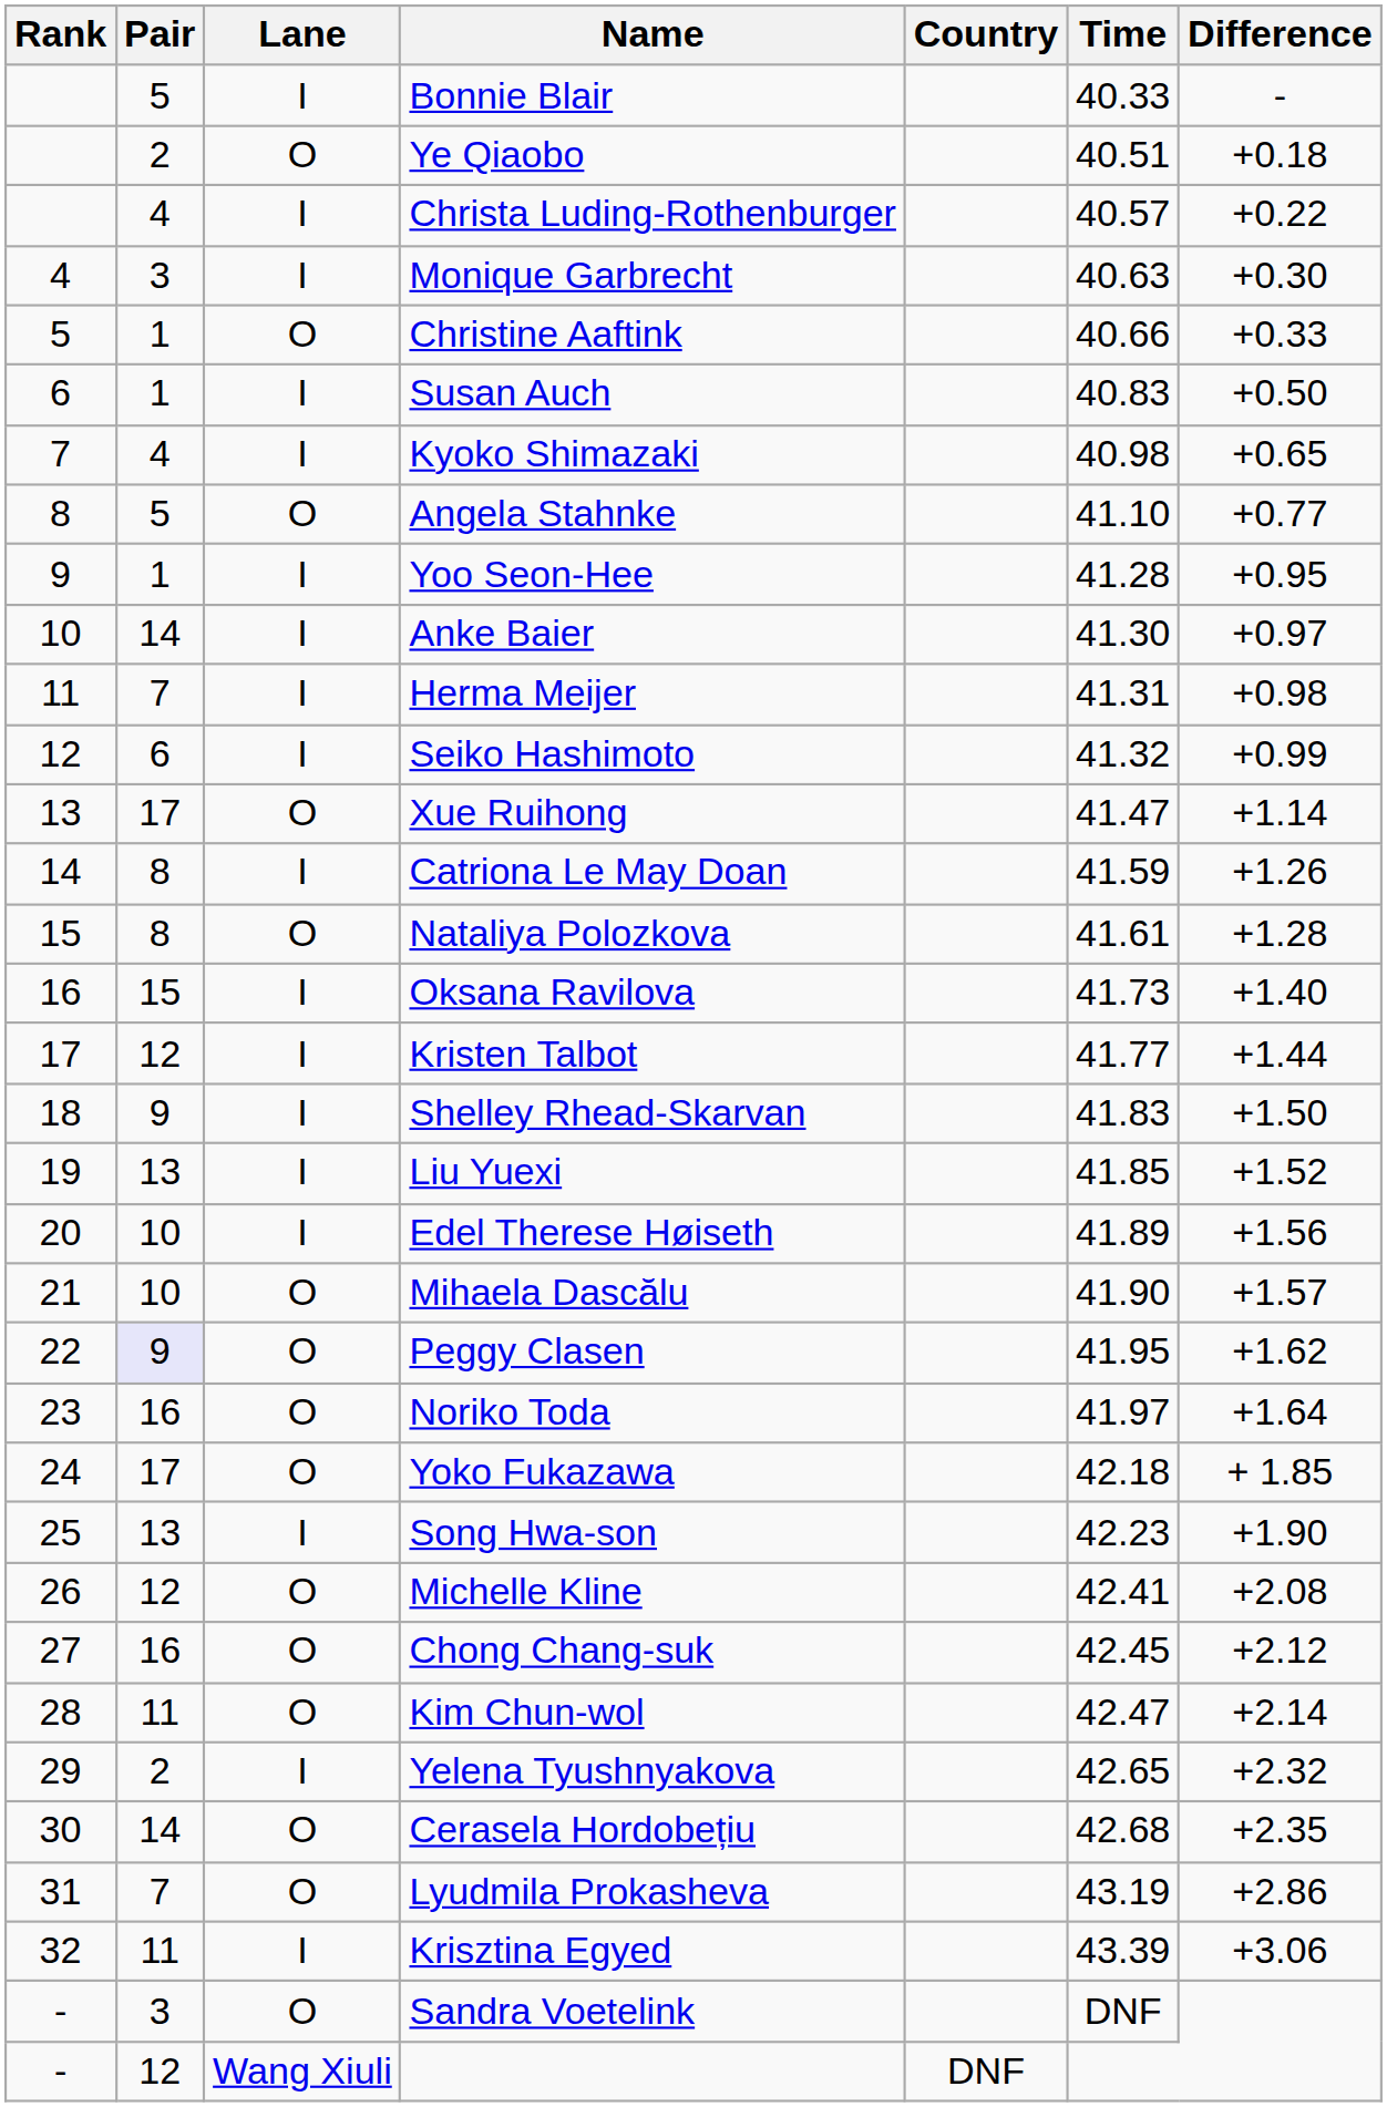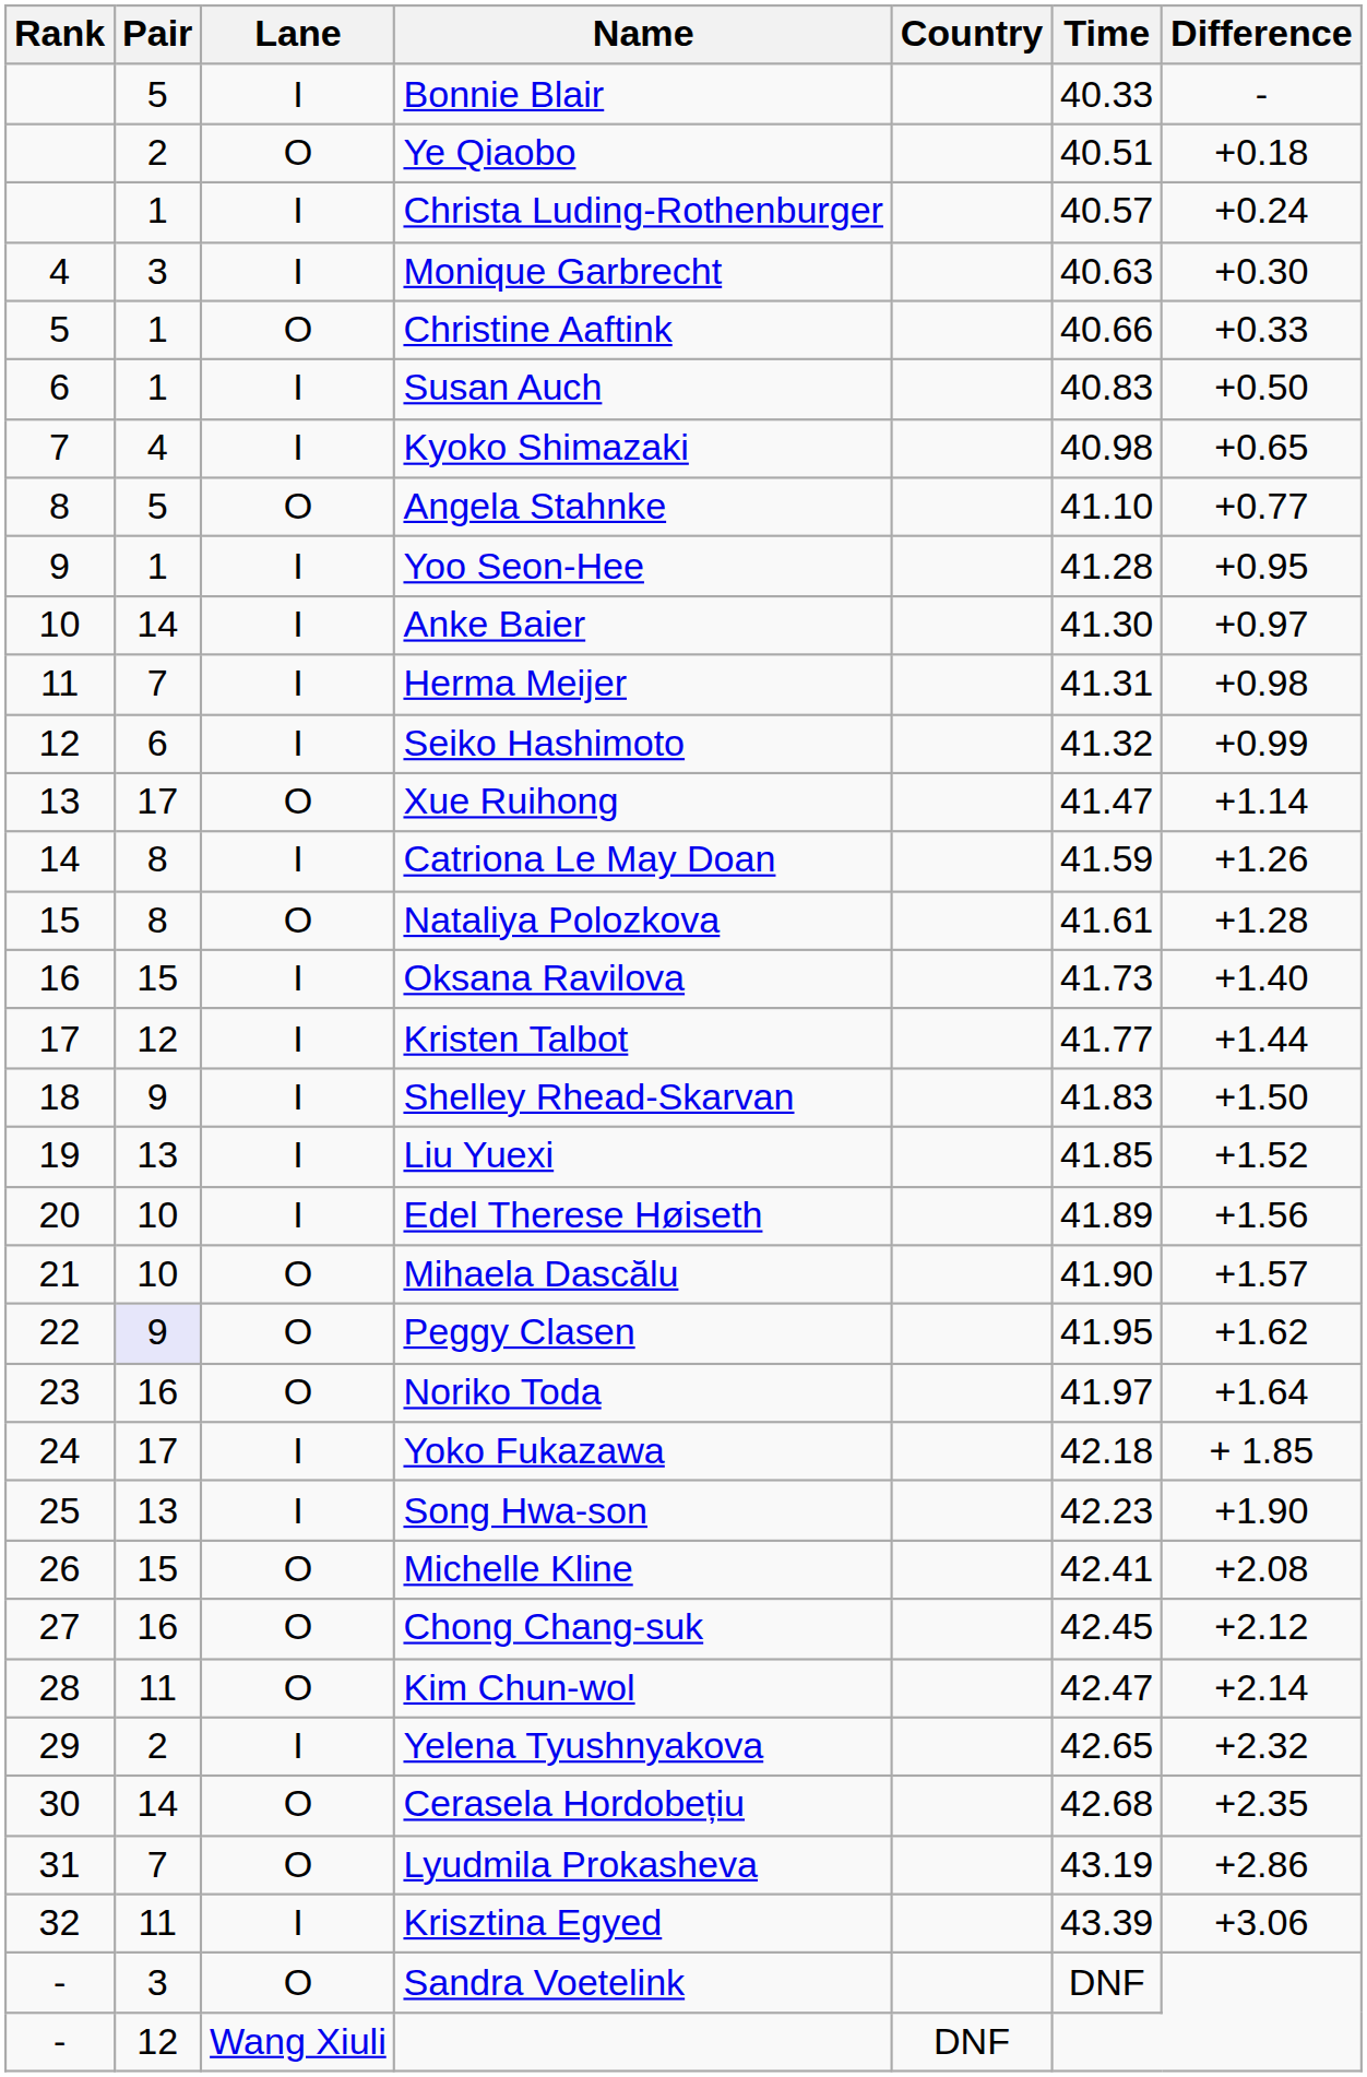Christa Luding-Rothenburger | Pair: 4 -> 1
Christa Luding-Rothenburger | Difference: +0.22 -> +0.24
Yoko Fukazawa | Lane: O -> I
Michelle Kline | Pair: 12 -> 15
